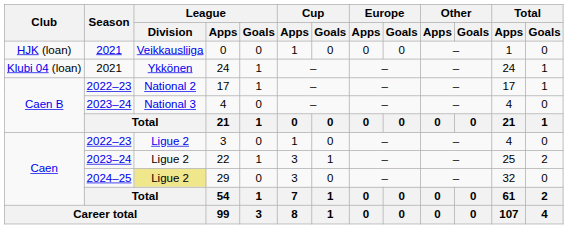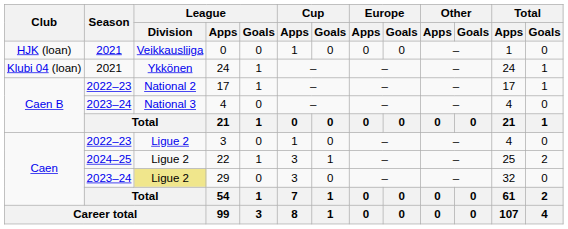22 | Season: 2023–24 -> 2024–25
29 | Season: 2024–25 -> 2023–24
